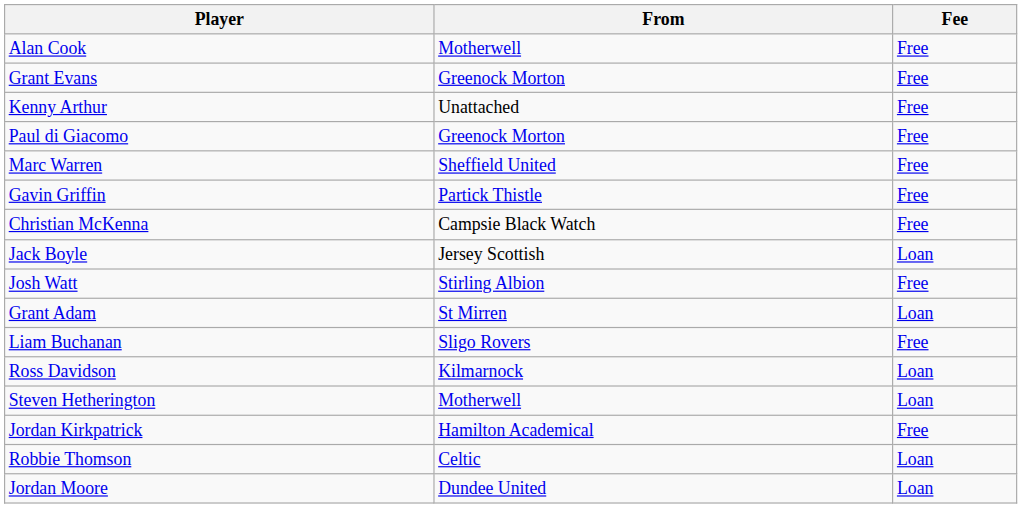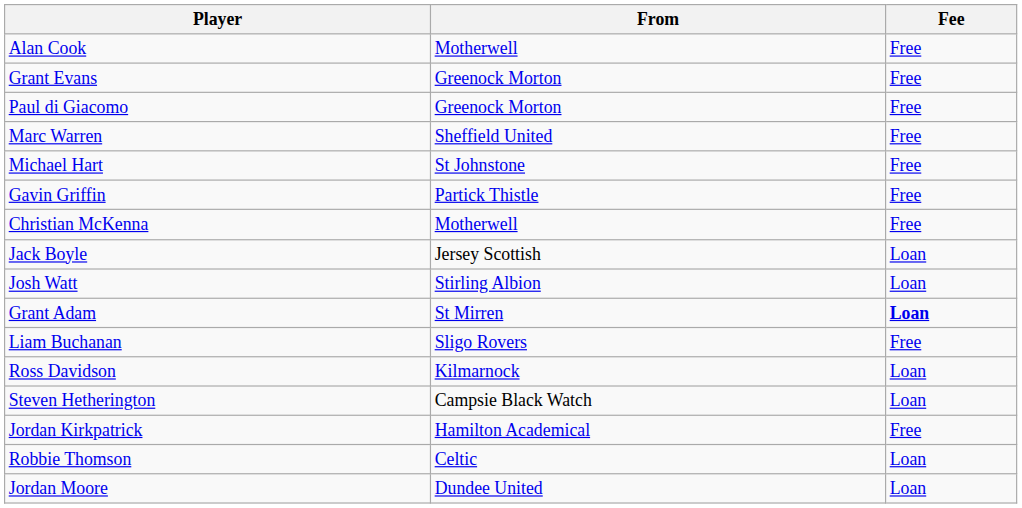- row: Kenny Arthur | Unattached | Free
+ row: Michael Hart | St Johnstone | Free
Christian McKenna | From: Campsie Black Watch -> Motherwell
Josh Watt | Fee: Free -> Loan
Grant Adam | Fee: normal -> bold
Steven Hetherington | From: Motherwell -> Campsie Black Watch
